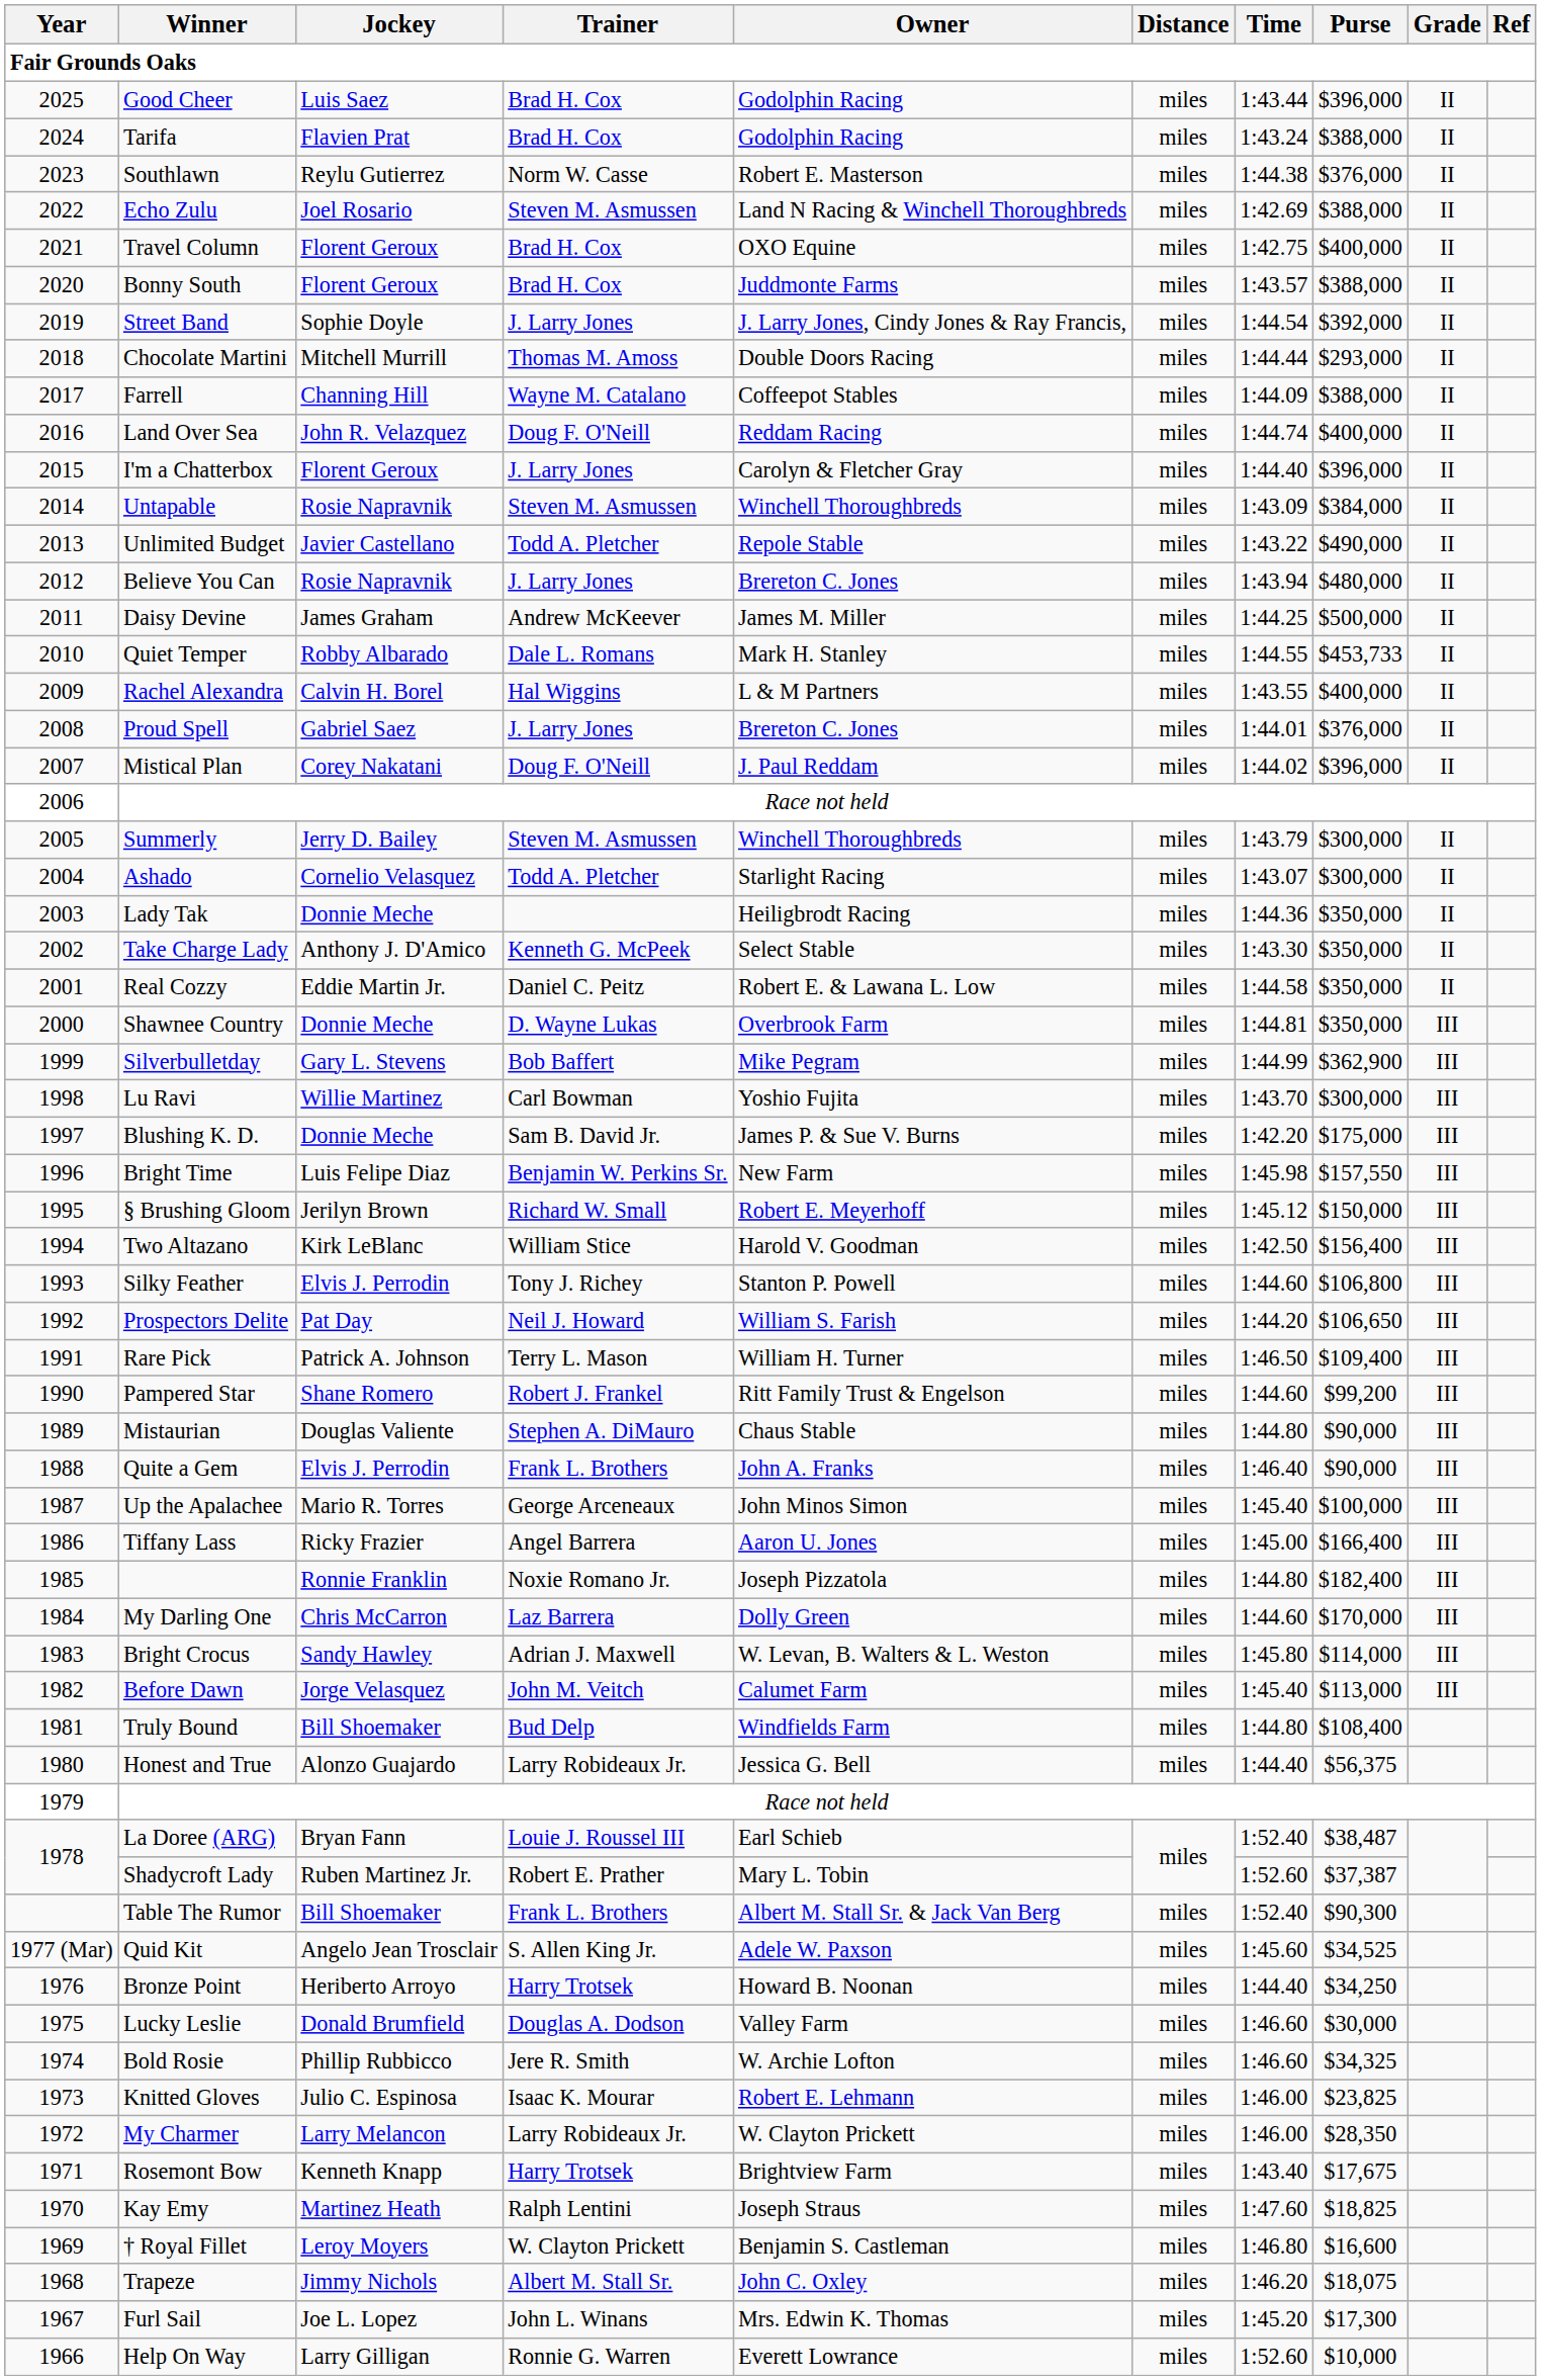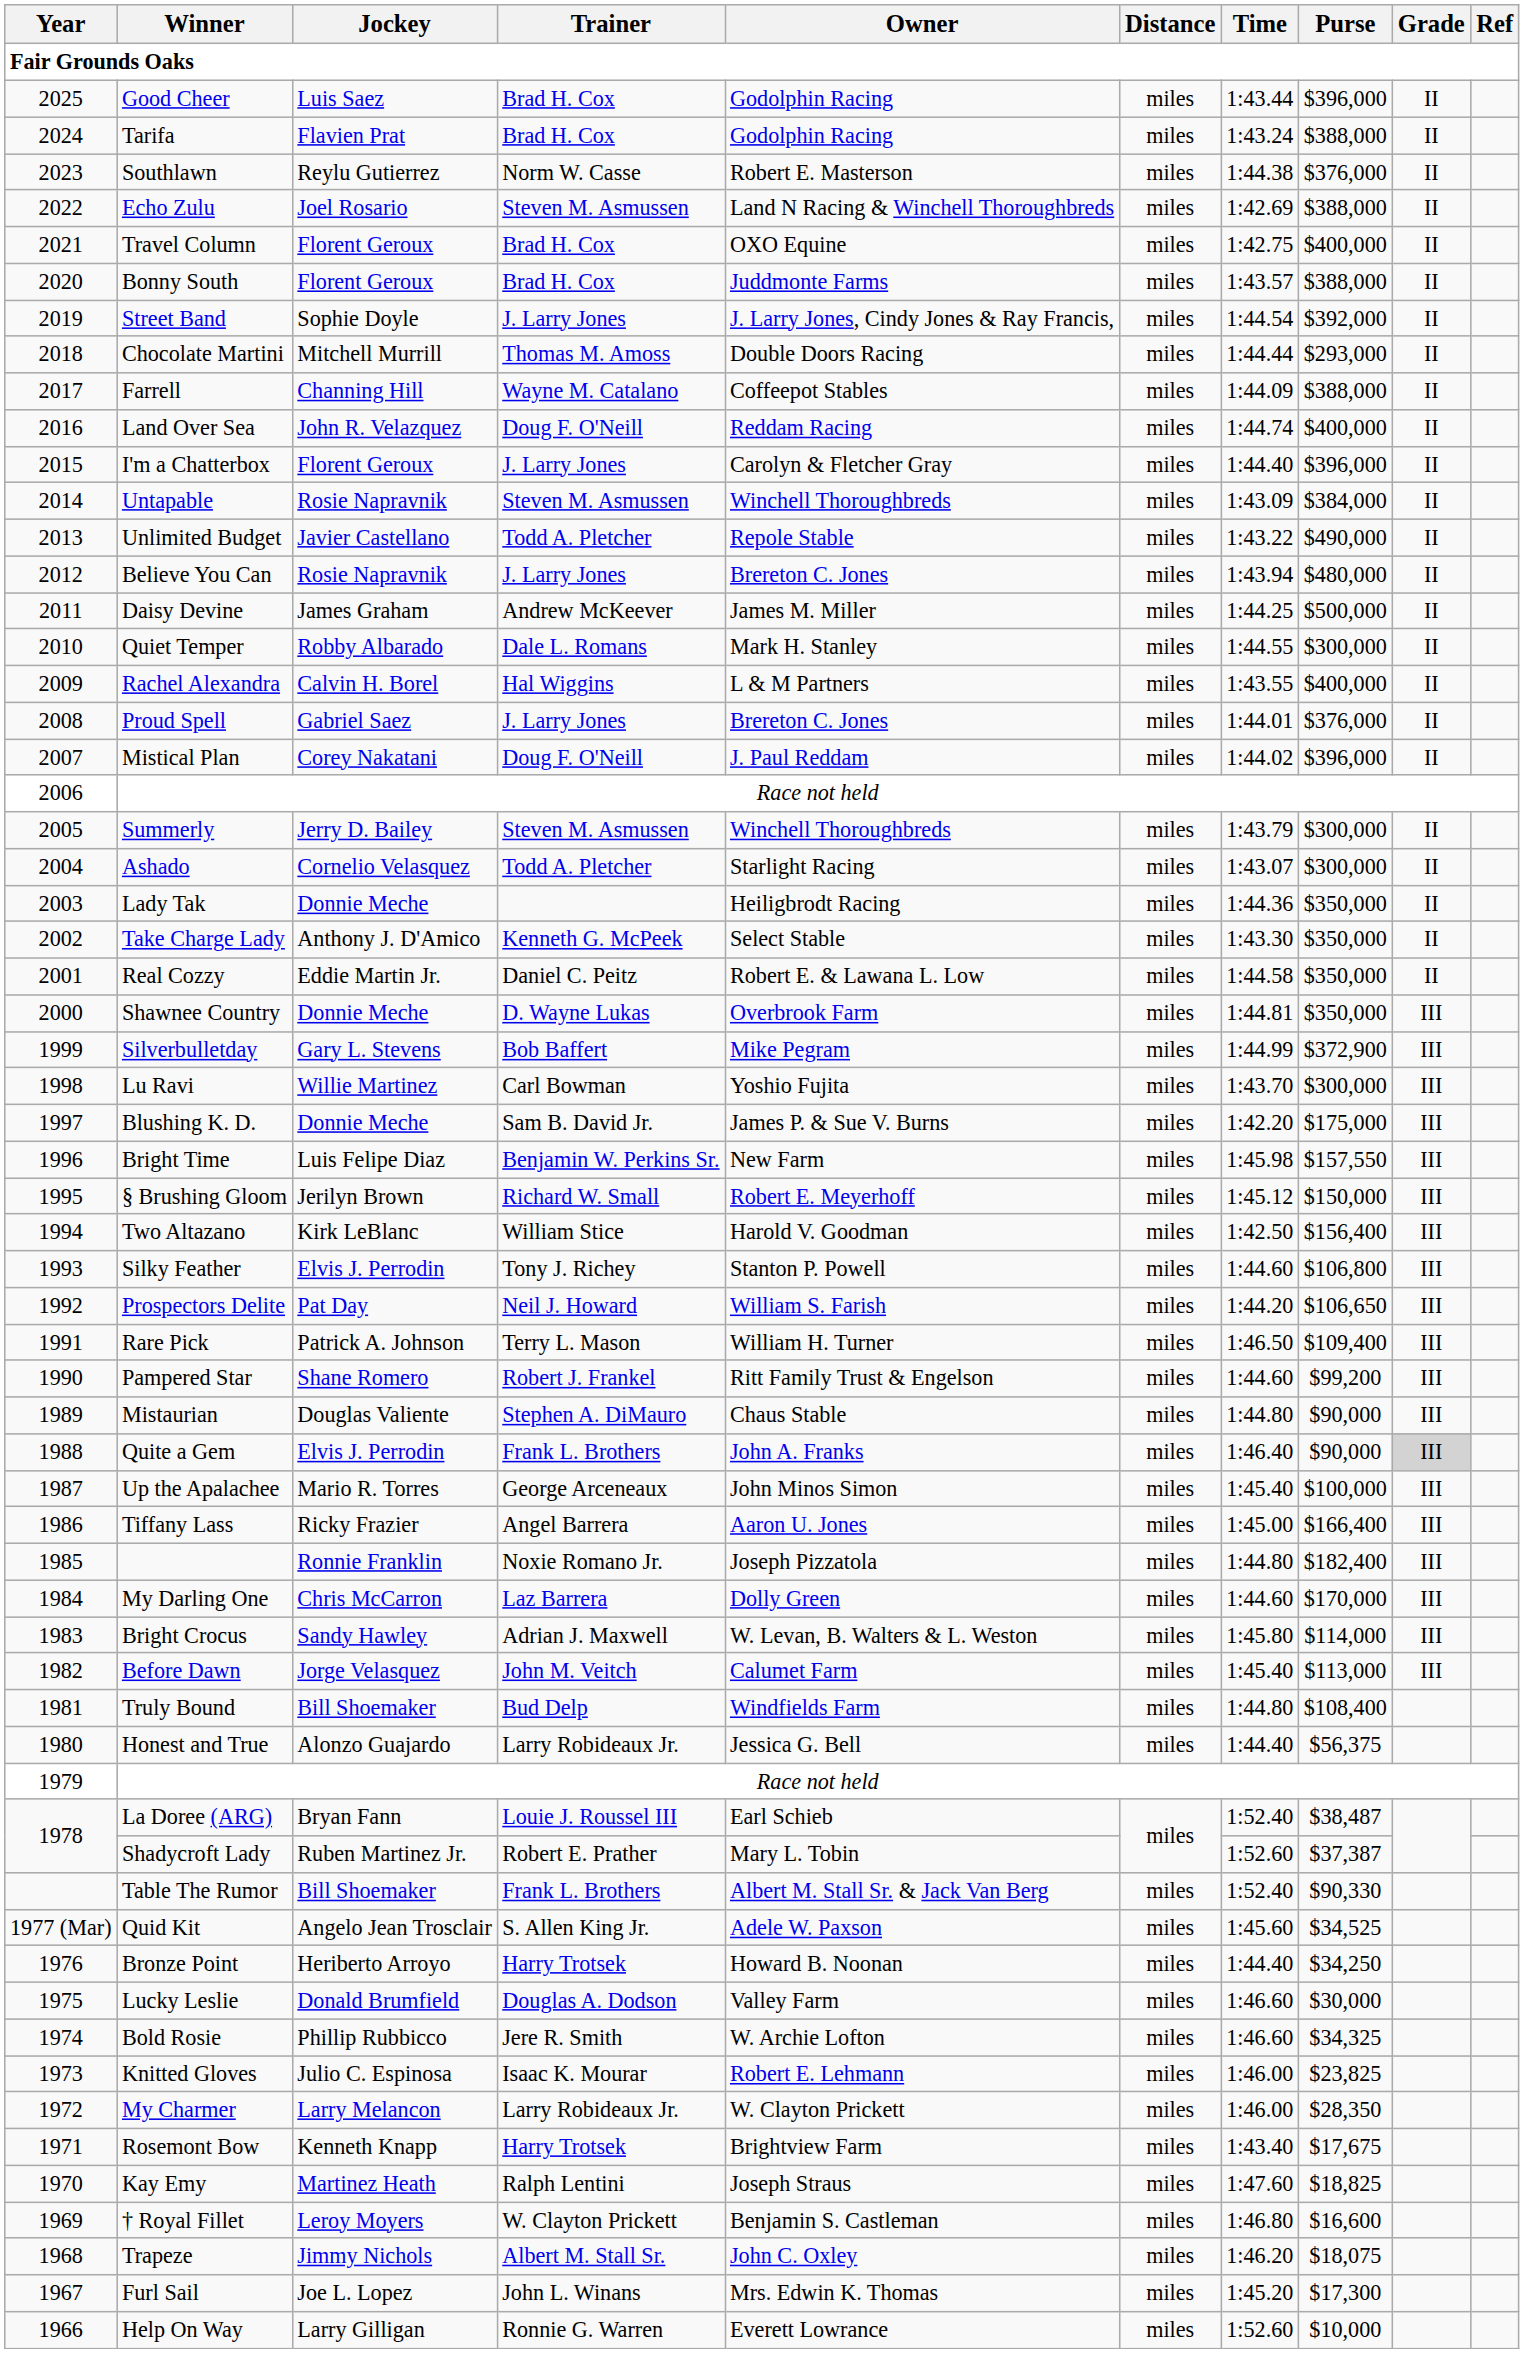Quiet Temper | Purse: $453,733 -> $300,000
Silverbulletday | Purse: $362,900 -> $372,900
Quite a Gem | Grade: no background -> lightgrey background
Table The Rumor | Purse: $90,300 -> $90,330
